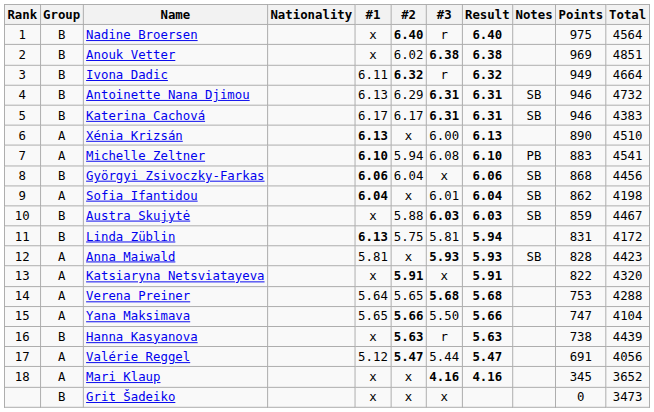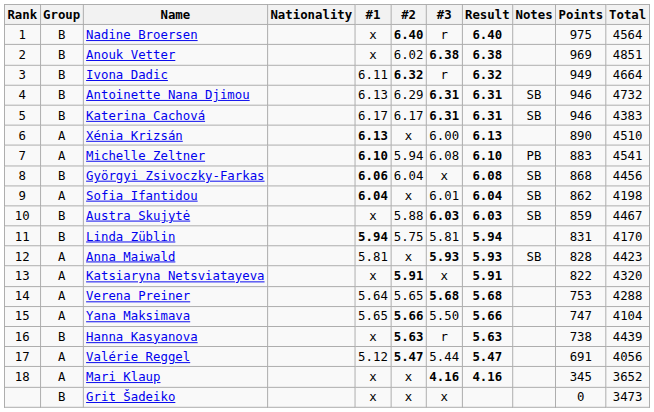Györgyi Zsivoczky-Farkas | Result: 6.06 -> 6.08
Linda Züblin | #1: 6.13 -> 5.94
Linda Züblin | Total: 4172 -> 4170
